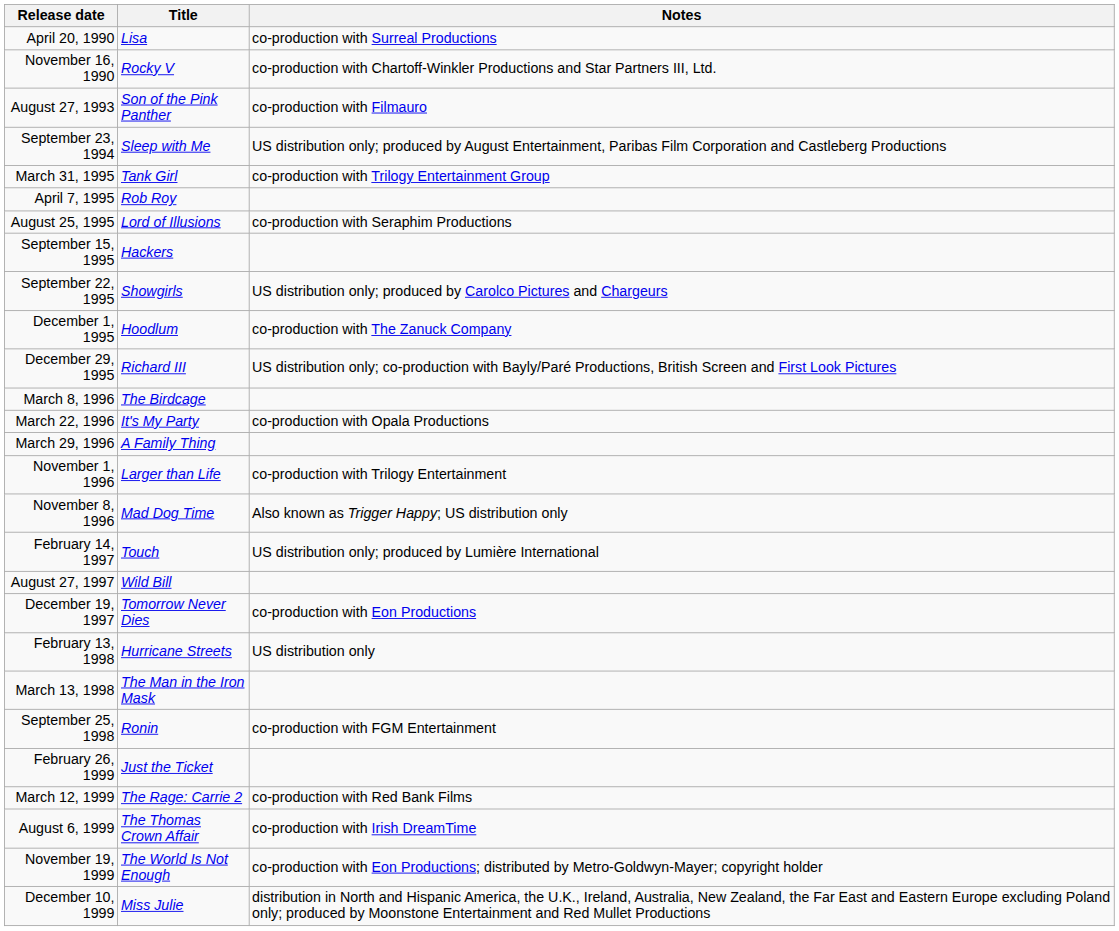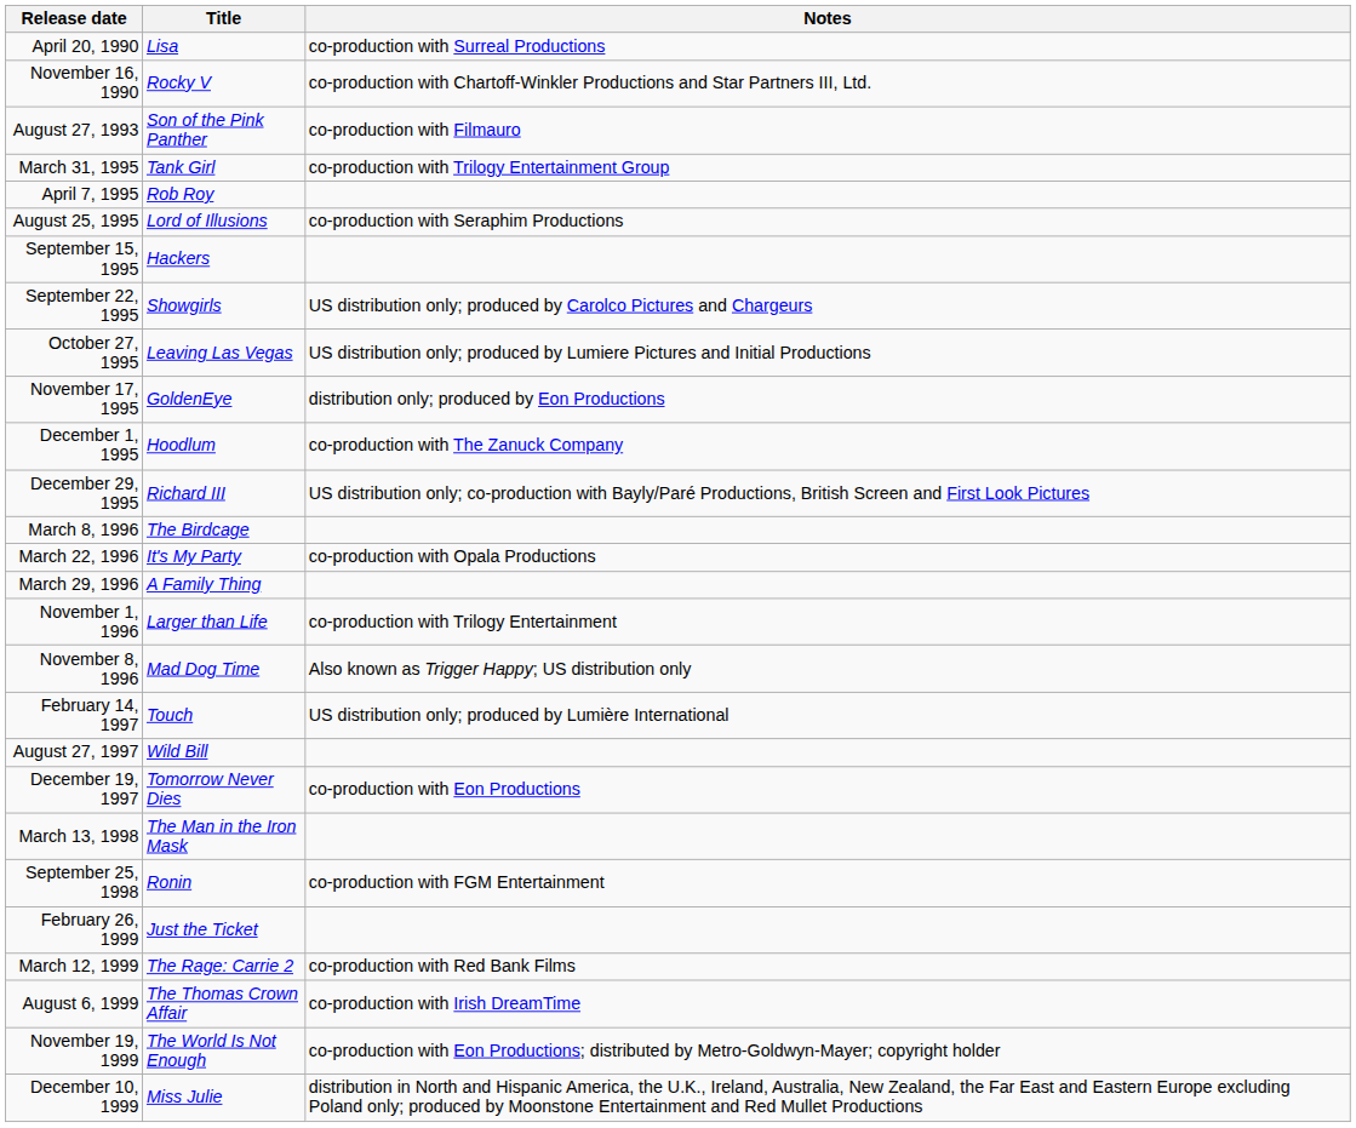- row: September 23, 1994 | Sleep with Me | US distribution only; produced by August Entertainment, Paribas Film Corporation and Castleberg Productions
+ row: October 27, 1995 | Leaving Las Vegas | US distribution only; produced by Lumiere Pictures and Initial Productions
+ row: November 17, 1995 | GoldenEye | distribution only; produced by Eon Productions
- row: February 13, 1998 | Hurricane Streets | US distribution only
